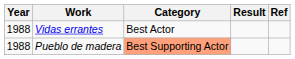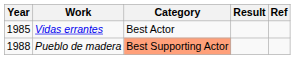Vidas errantes | Year: 1988 -> 1985
